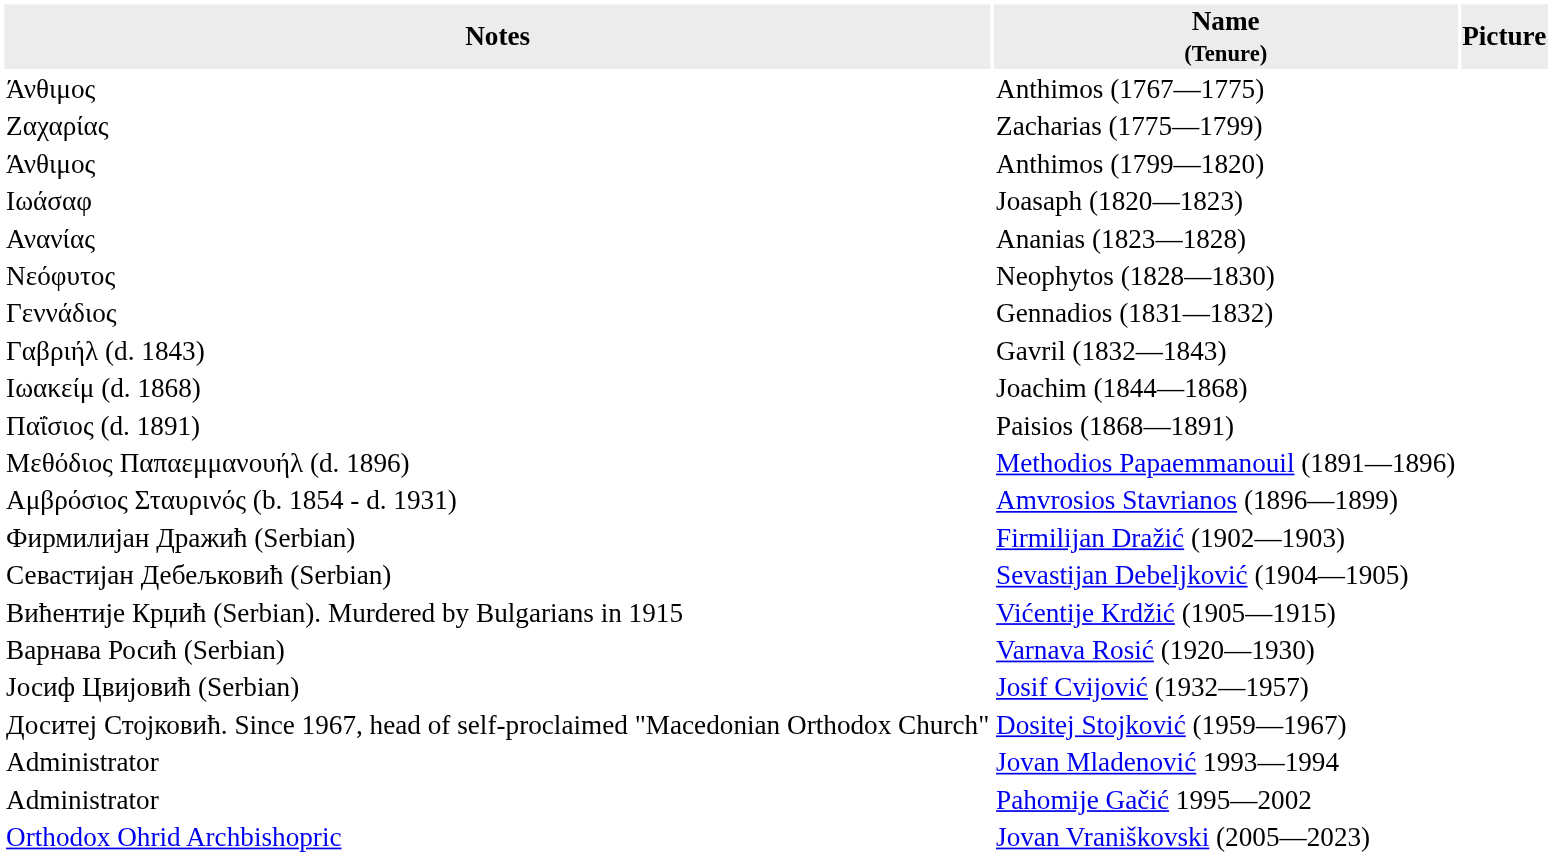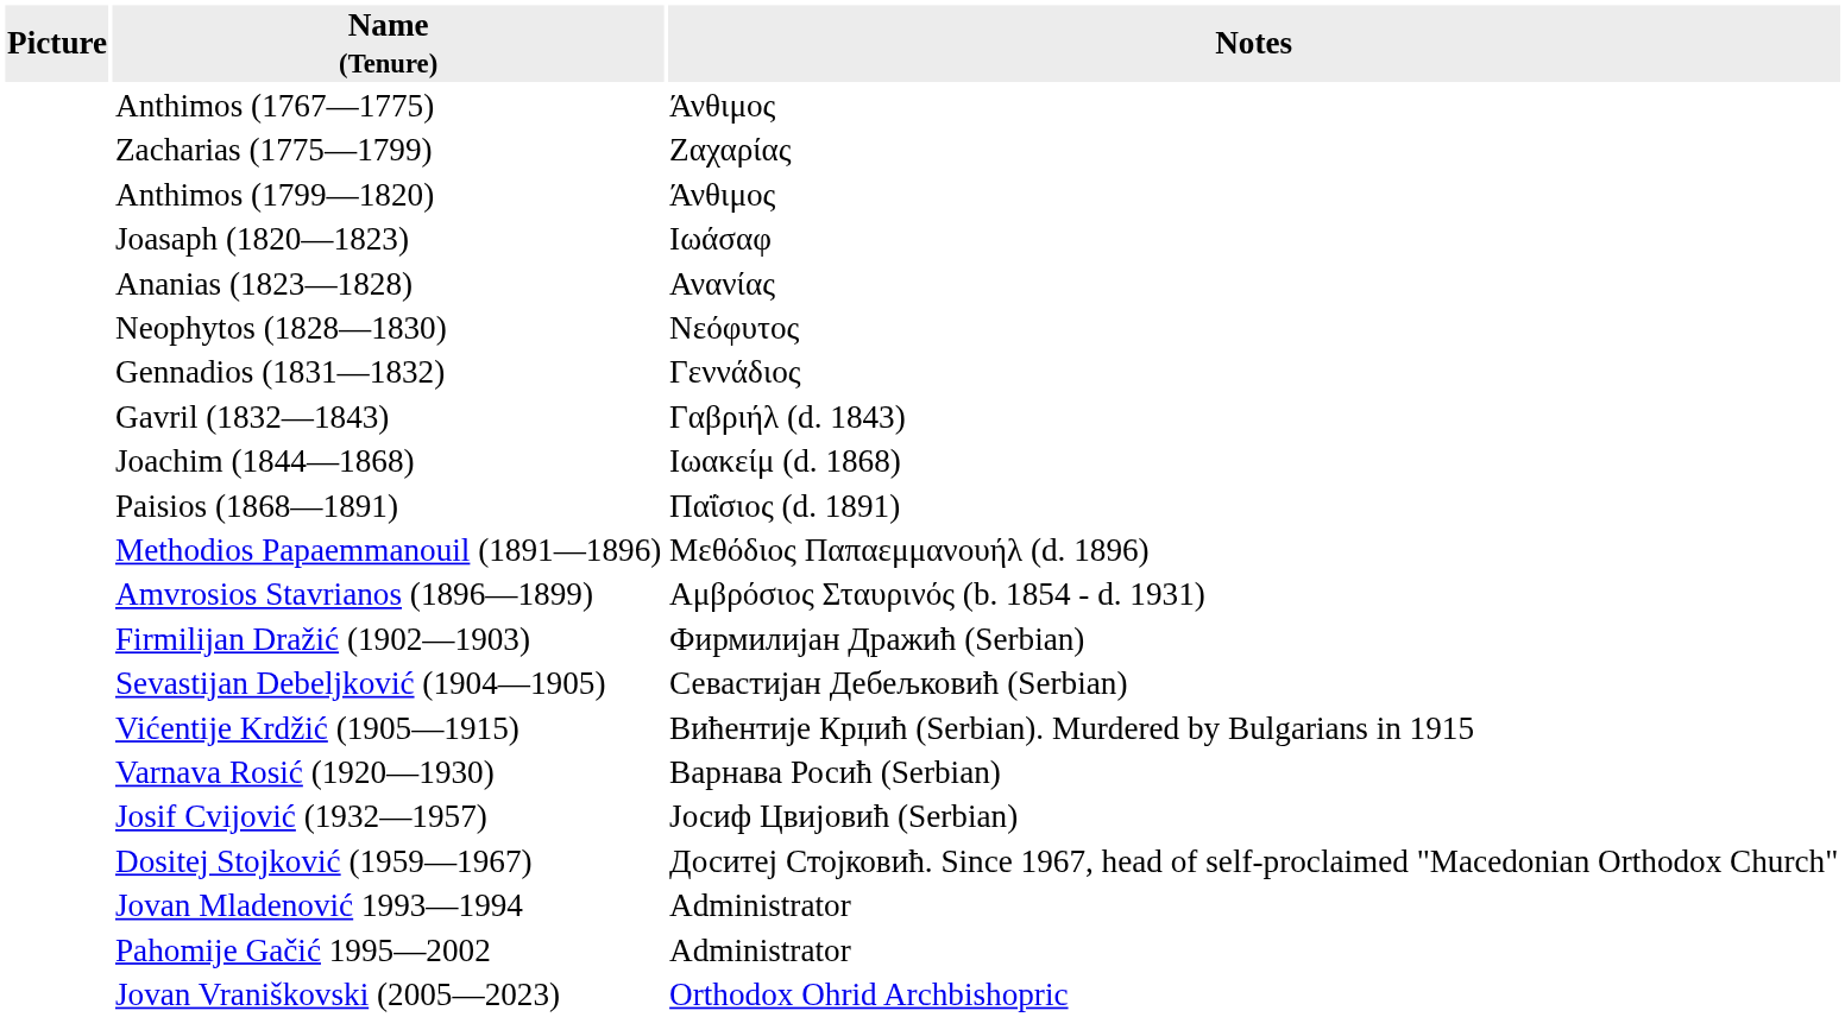columns swapped: Picture <-> Notes
